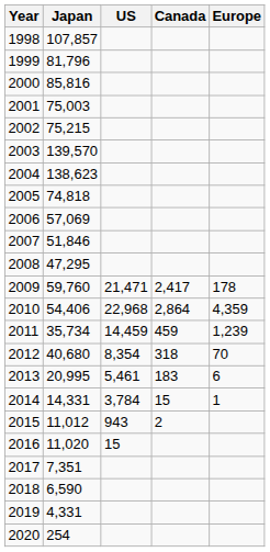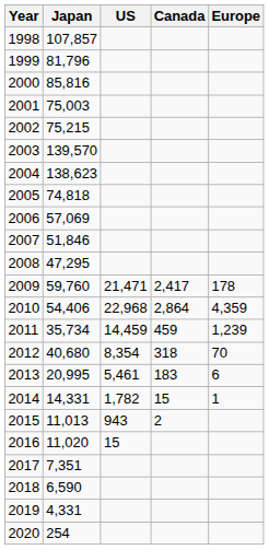2014 | US: 3,784 -> 1,782
2015 | Japan: 11,012 -> 11,013
